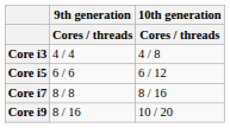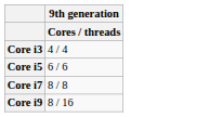- column: 10th generation | Cores / threads | 4 / 8 | 6 / 12 | 8 / 16 | 10 / 20
